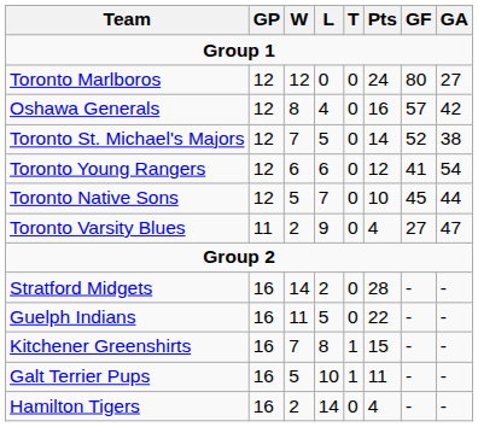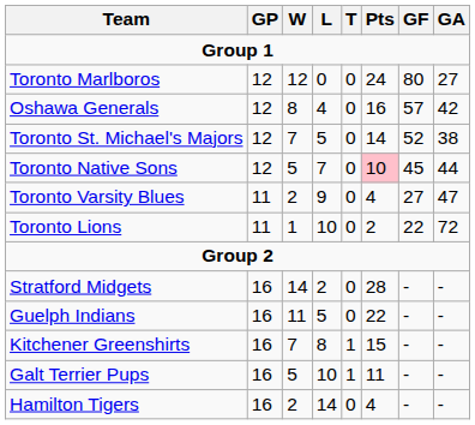- row: Toronto Young Rangers | 12 | 6 | 6 | 0 | 12 | 41 | 54
Toronto Native Sons | Pts: no background -> pink background
+ row: Toronto Lions | 11 | 1 | 10 | 0 | 2 | 22 | 72
